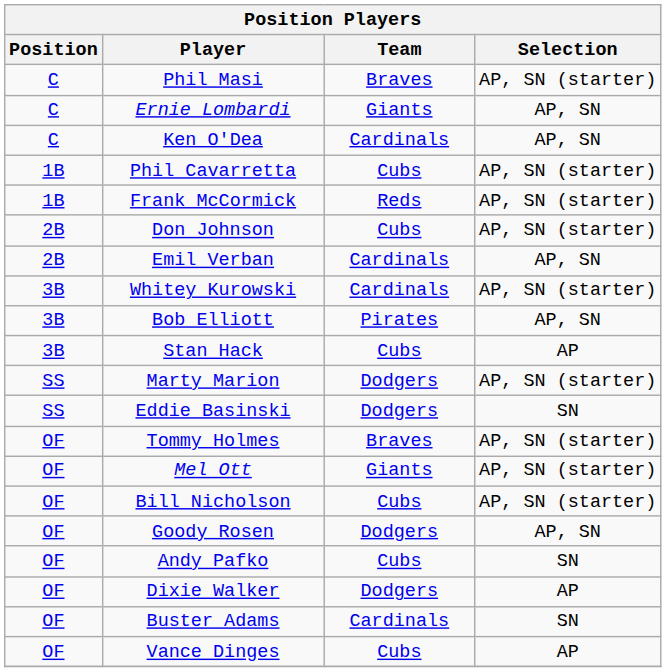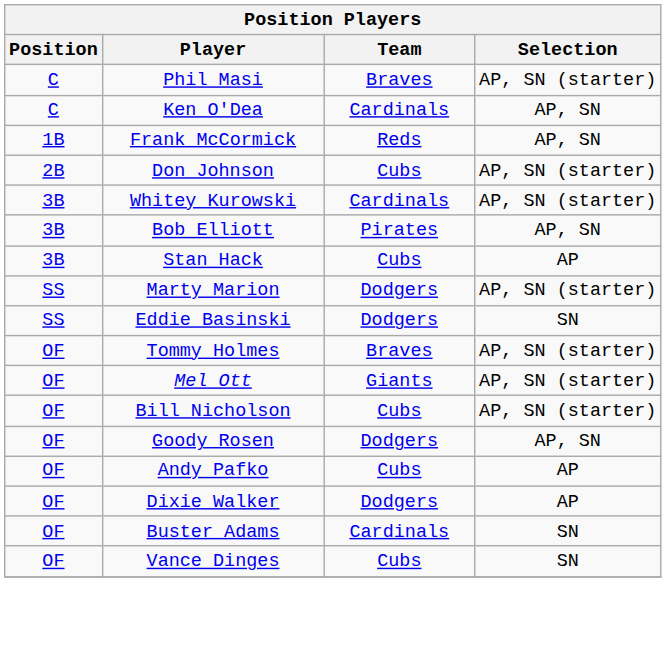- row: C | Ernie Lombardi | Giants | AP, SN
- row: 1B | Phil Cavarretta | Cubs | AP, SN (starter)
Frank McCormick | Selection: AP, SN (starter) -> AP, SN
- row: 2B | Emil Verban | Cardinals | AP, SN
Andy Pafko | Selection: SN -> AP
Vance Dinges | Selection: AP -> SN
